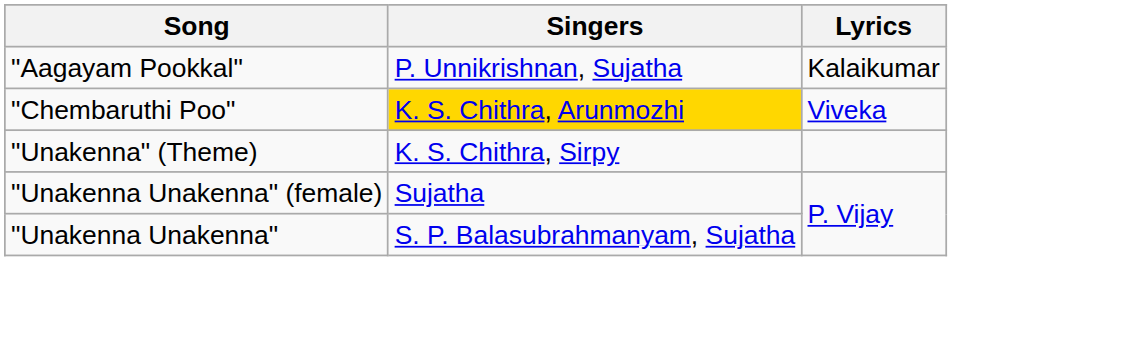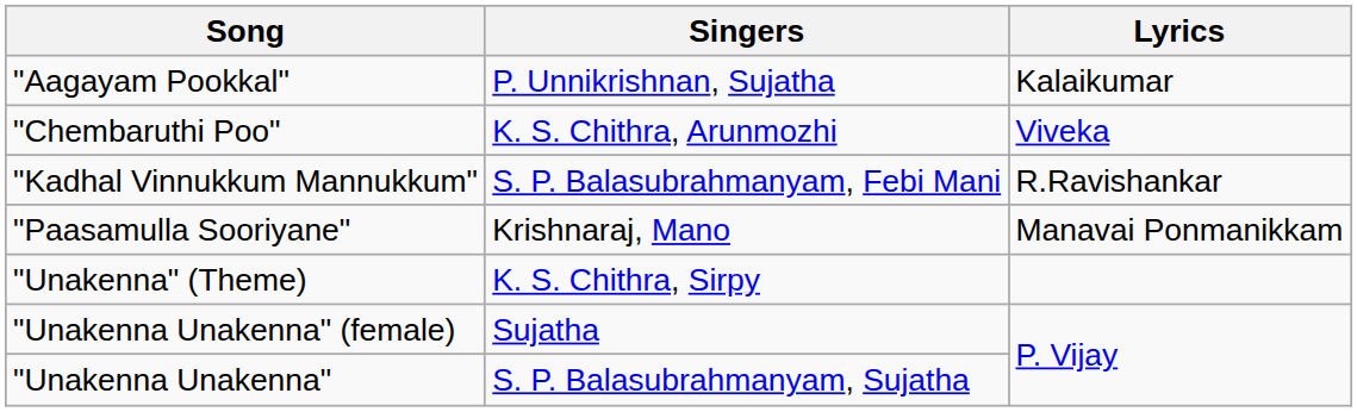"Chembaruthi Poo" | Singers: gold background -> no background
+ row: "Kadhal Vinnukkum Mannukkum" | S. P. Balasubrahmanyam, Febi Mani | R.Ravishankar
+ row: "Paasamulla Sooriyane" | Krishnaraj, Mano | Manavai Ponmanikkam
